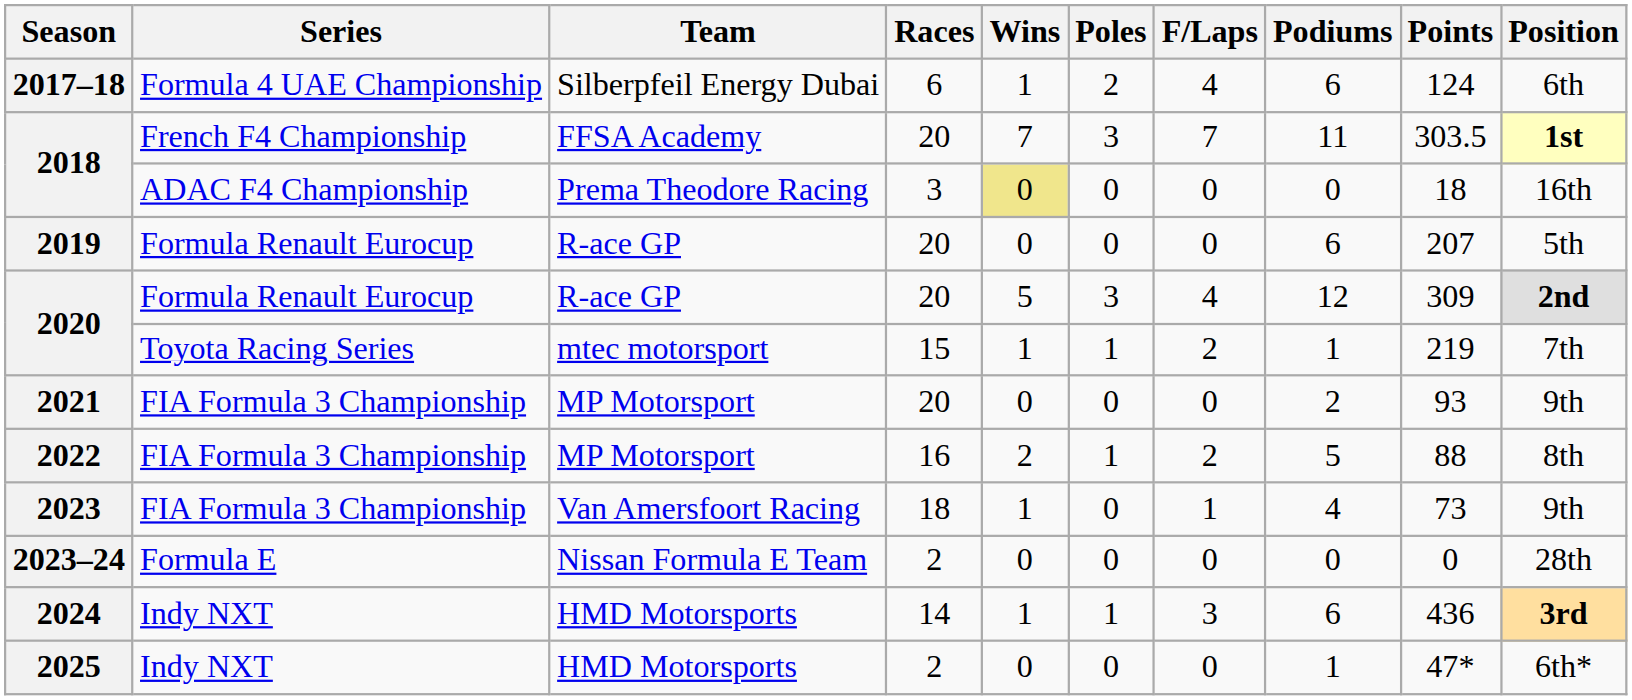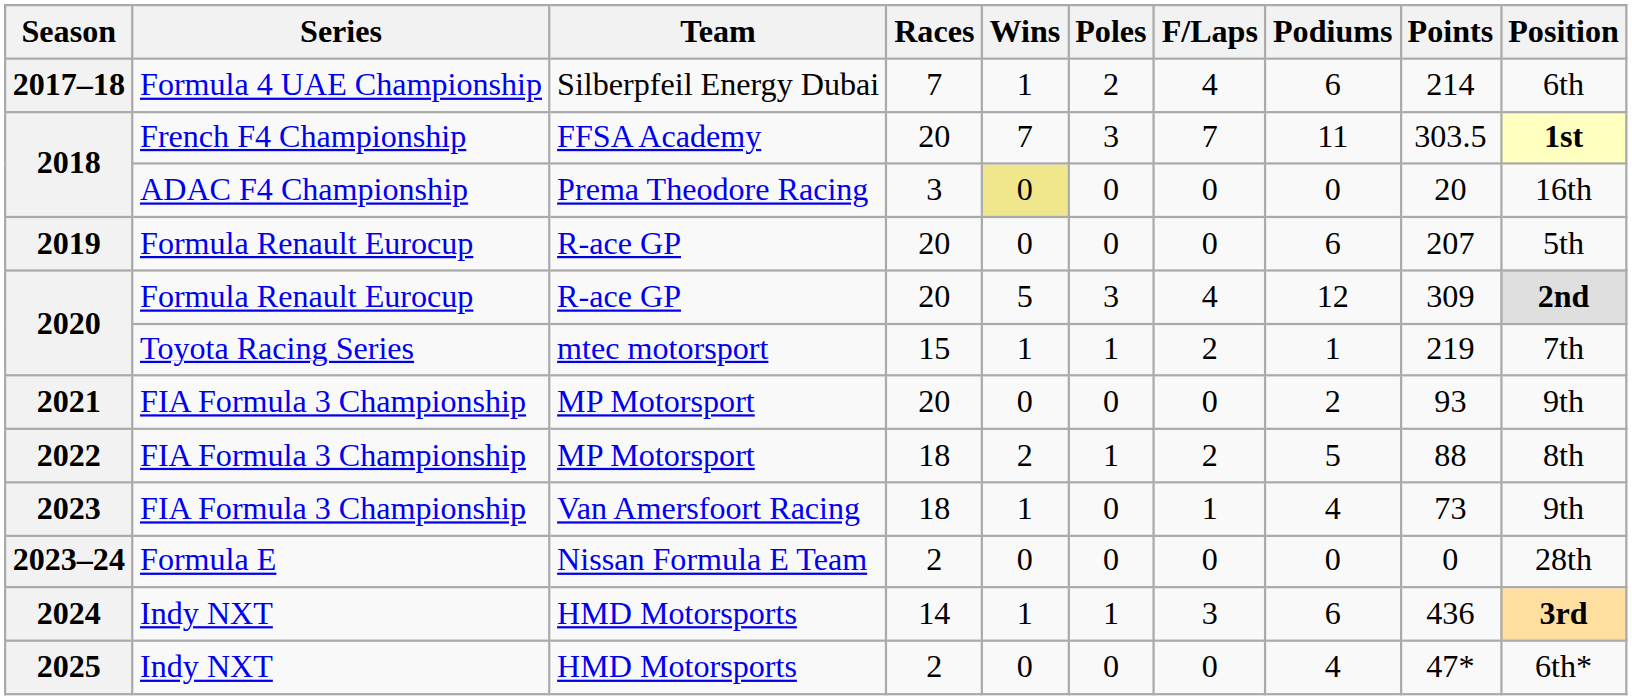2017–18 | Races: 6 -> 7
2017–18 | Points: 124 -> 214
2018 / Prema Theodore Racing | Points: 18 -> 20
2022 | Races: 16 -> 18
2025 | Podiums: 1 -> 4
